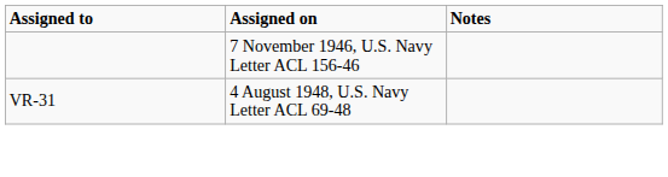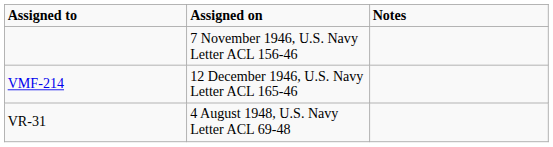+ row: VMF-214 | 12 December 1946, U.S. Navy Letter ACL 165-46
